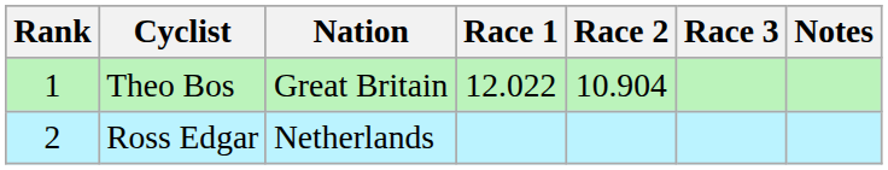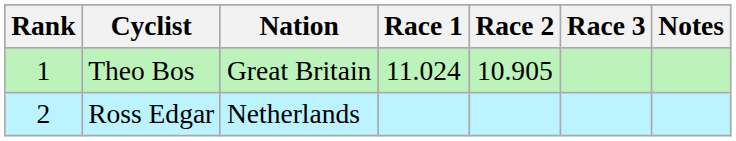Theo Bos | Race 1: 12.022 -> 11.024
Theo Bos | Race 2: 10.904 -> 10.905
